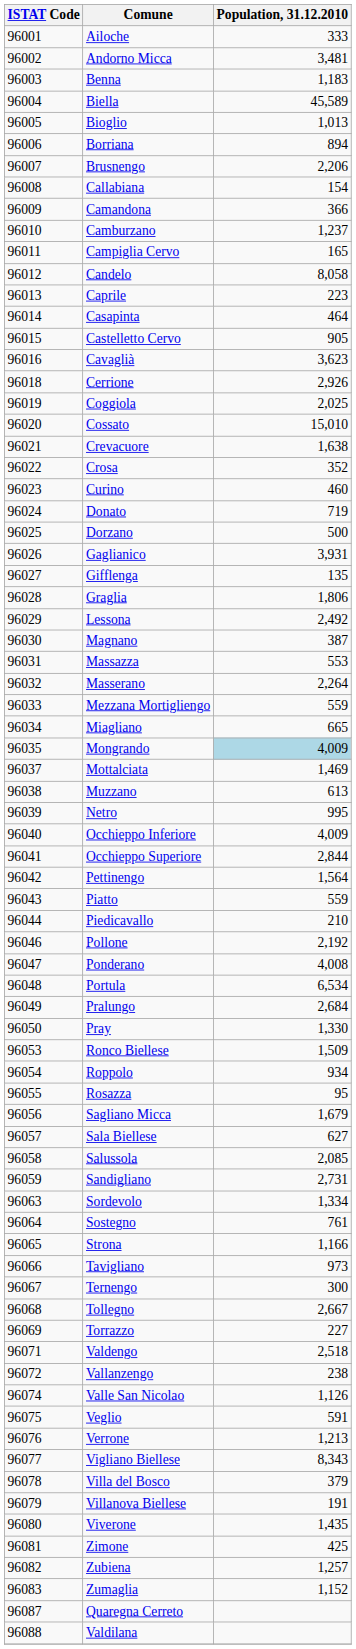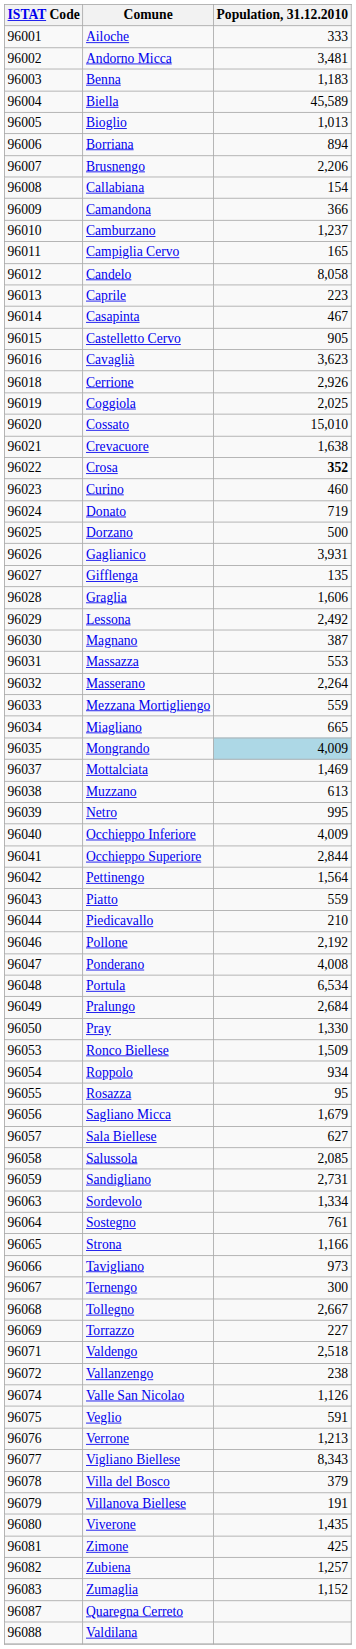Casapinta | Population, 31.12.2010: 464 -> 467
Crosa | Population, 31.12.2010: normal -> bold
Graglia | Population, 31.12.2010: 1,806 -> 1,606
